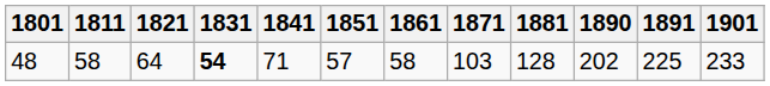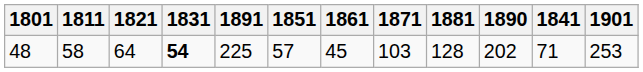columns swapped: 1841 <-> 1891
48 | 1861: 58 -> 45
48 | 1901: 233 -> 253
